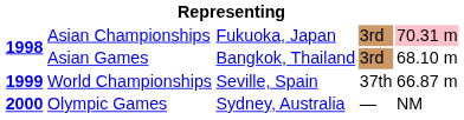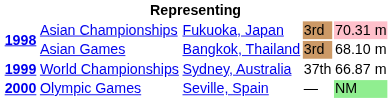World Championships | column 3: Seville, Spain -> Sydney, Australia
Olympic Games | column 3: Sydney, Australia -> Seville, Spain
Olympic Games | column 5: no background -> lightgreen background
